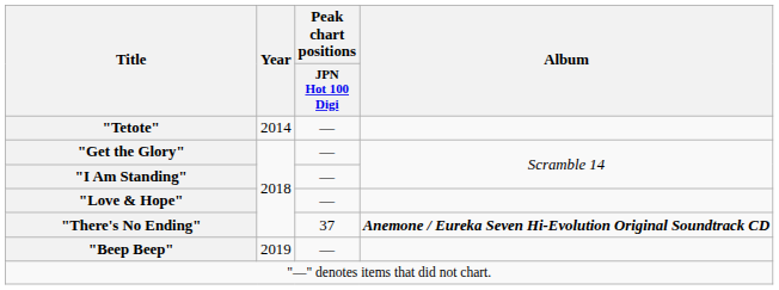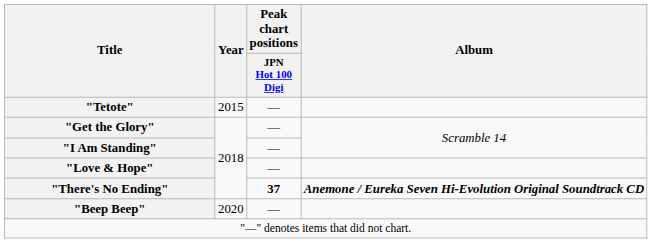"Tetote" | Year: 2014 -> 2015
"There's No Ending" | Peak chart positions / JPN Hot 100 Digi: normal -> bold
"Beep Beep" | Year: 2019 -> 2020
